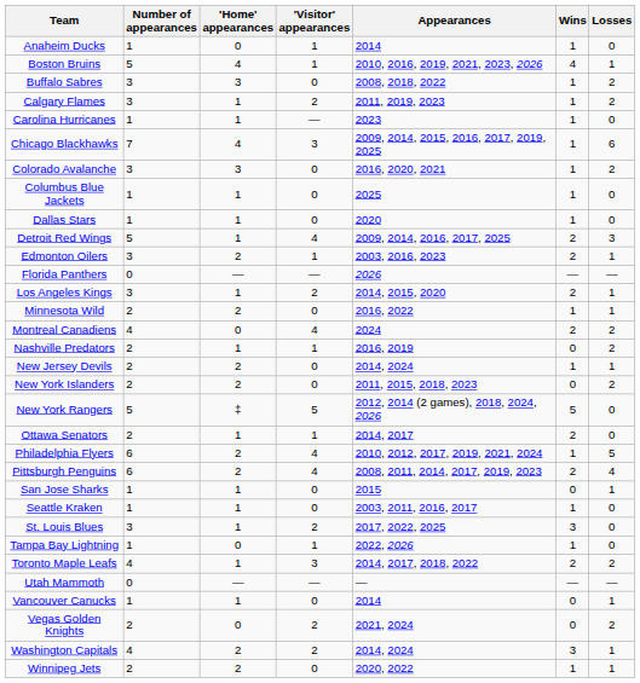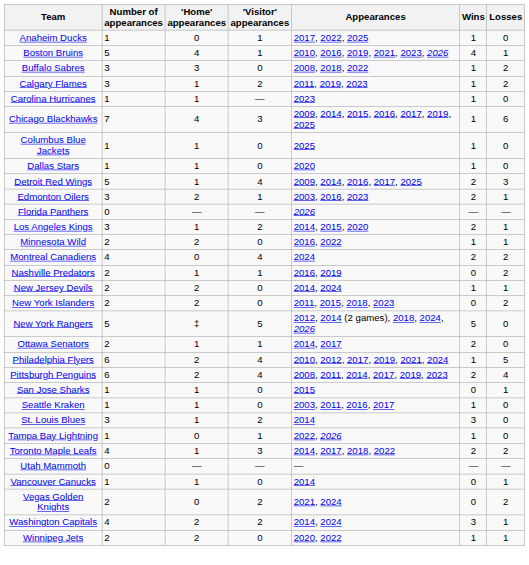Anaheim Ducks | Appearances: 2014 -> 2017, 2022, 2025
- row: Colorado Avalanche | 3 | 3 | 0 | 2016, 2020, 2021 | 1 | 2
St. Louis Blues | Appearances: 2017, 2022, 2025 -> 2014
